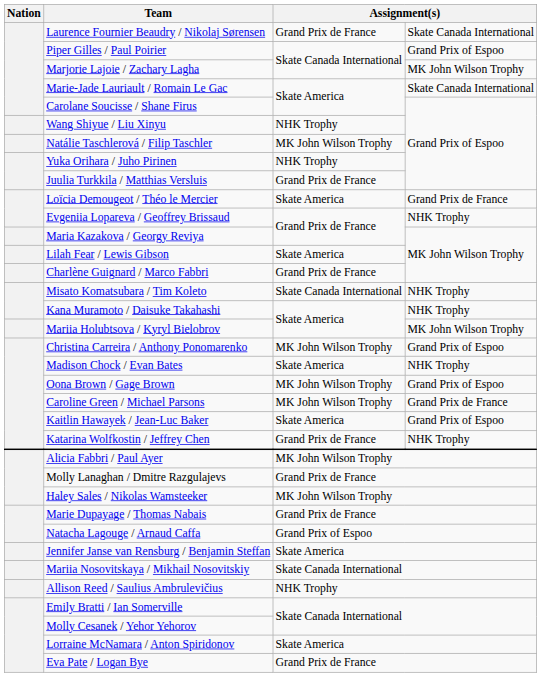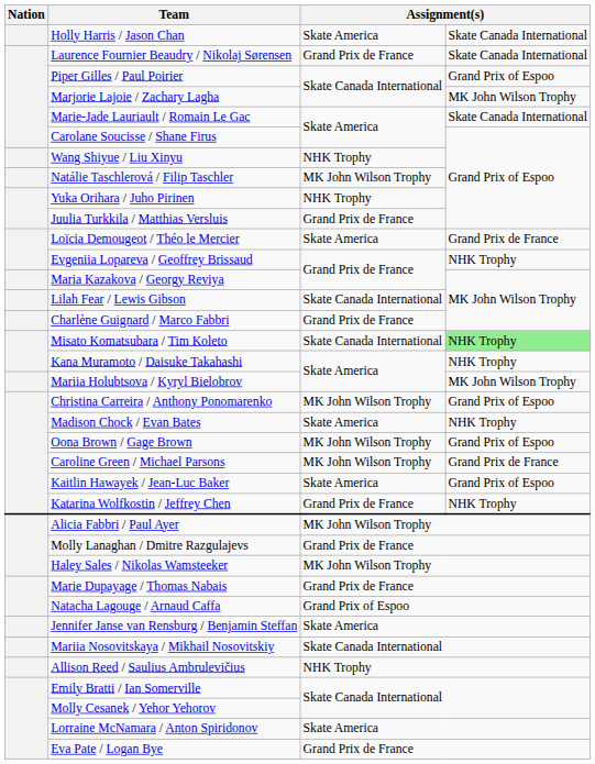+ row: Holly Harris / Jason Chan | Skate America | Skate Canada International
Lilah Fear / Lewis Gibson | column 3: Skate America -> Skate Canada International
Misato Komatsubara / Tim Koleto | column 4: no background -> lightgreen background
